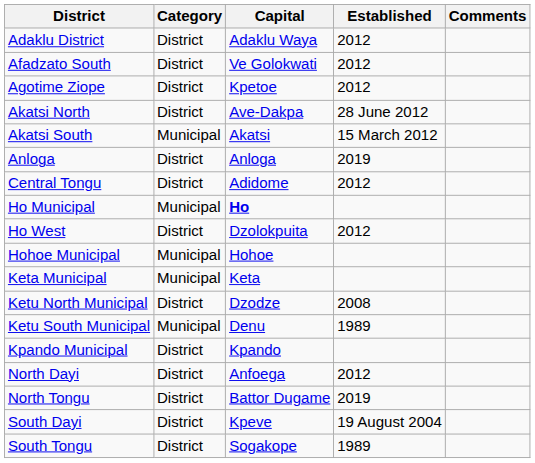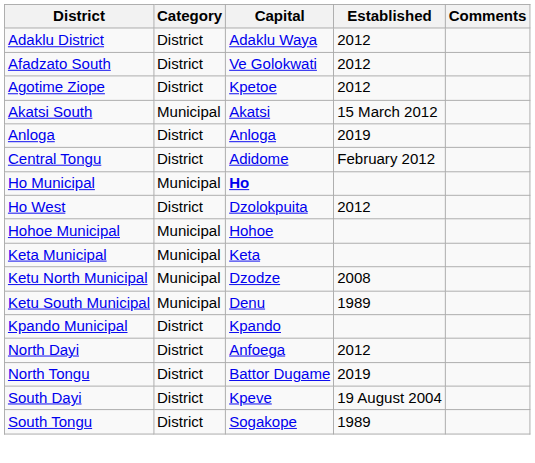- row: Akatsi North | District | Ave-Dakpa | 28 June 2012
Central Tongu | Established: 2012 -> February 2012
Ketu North Municipal | Category: District -> Municipal
